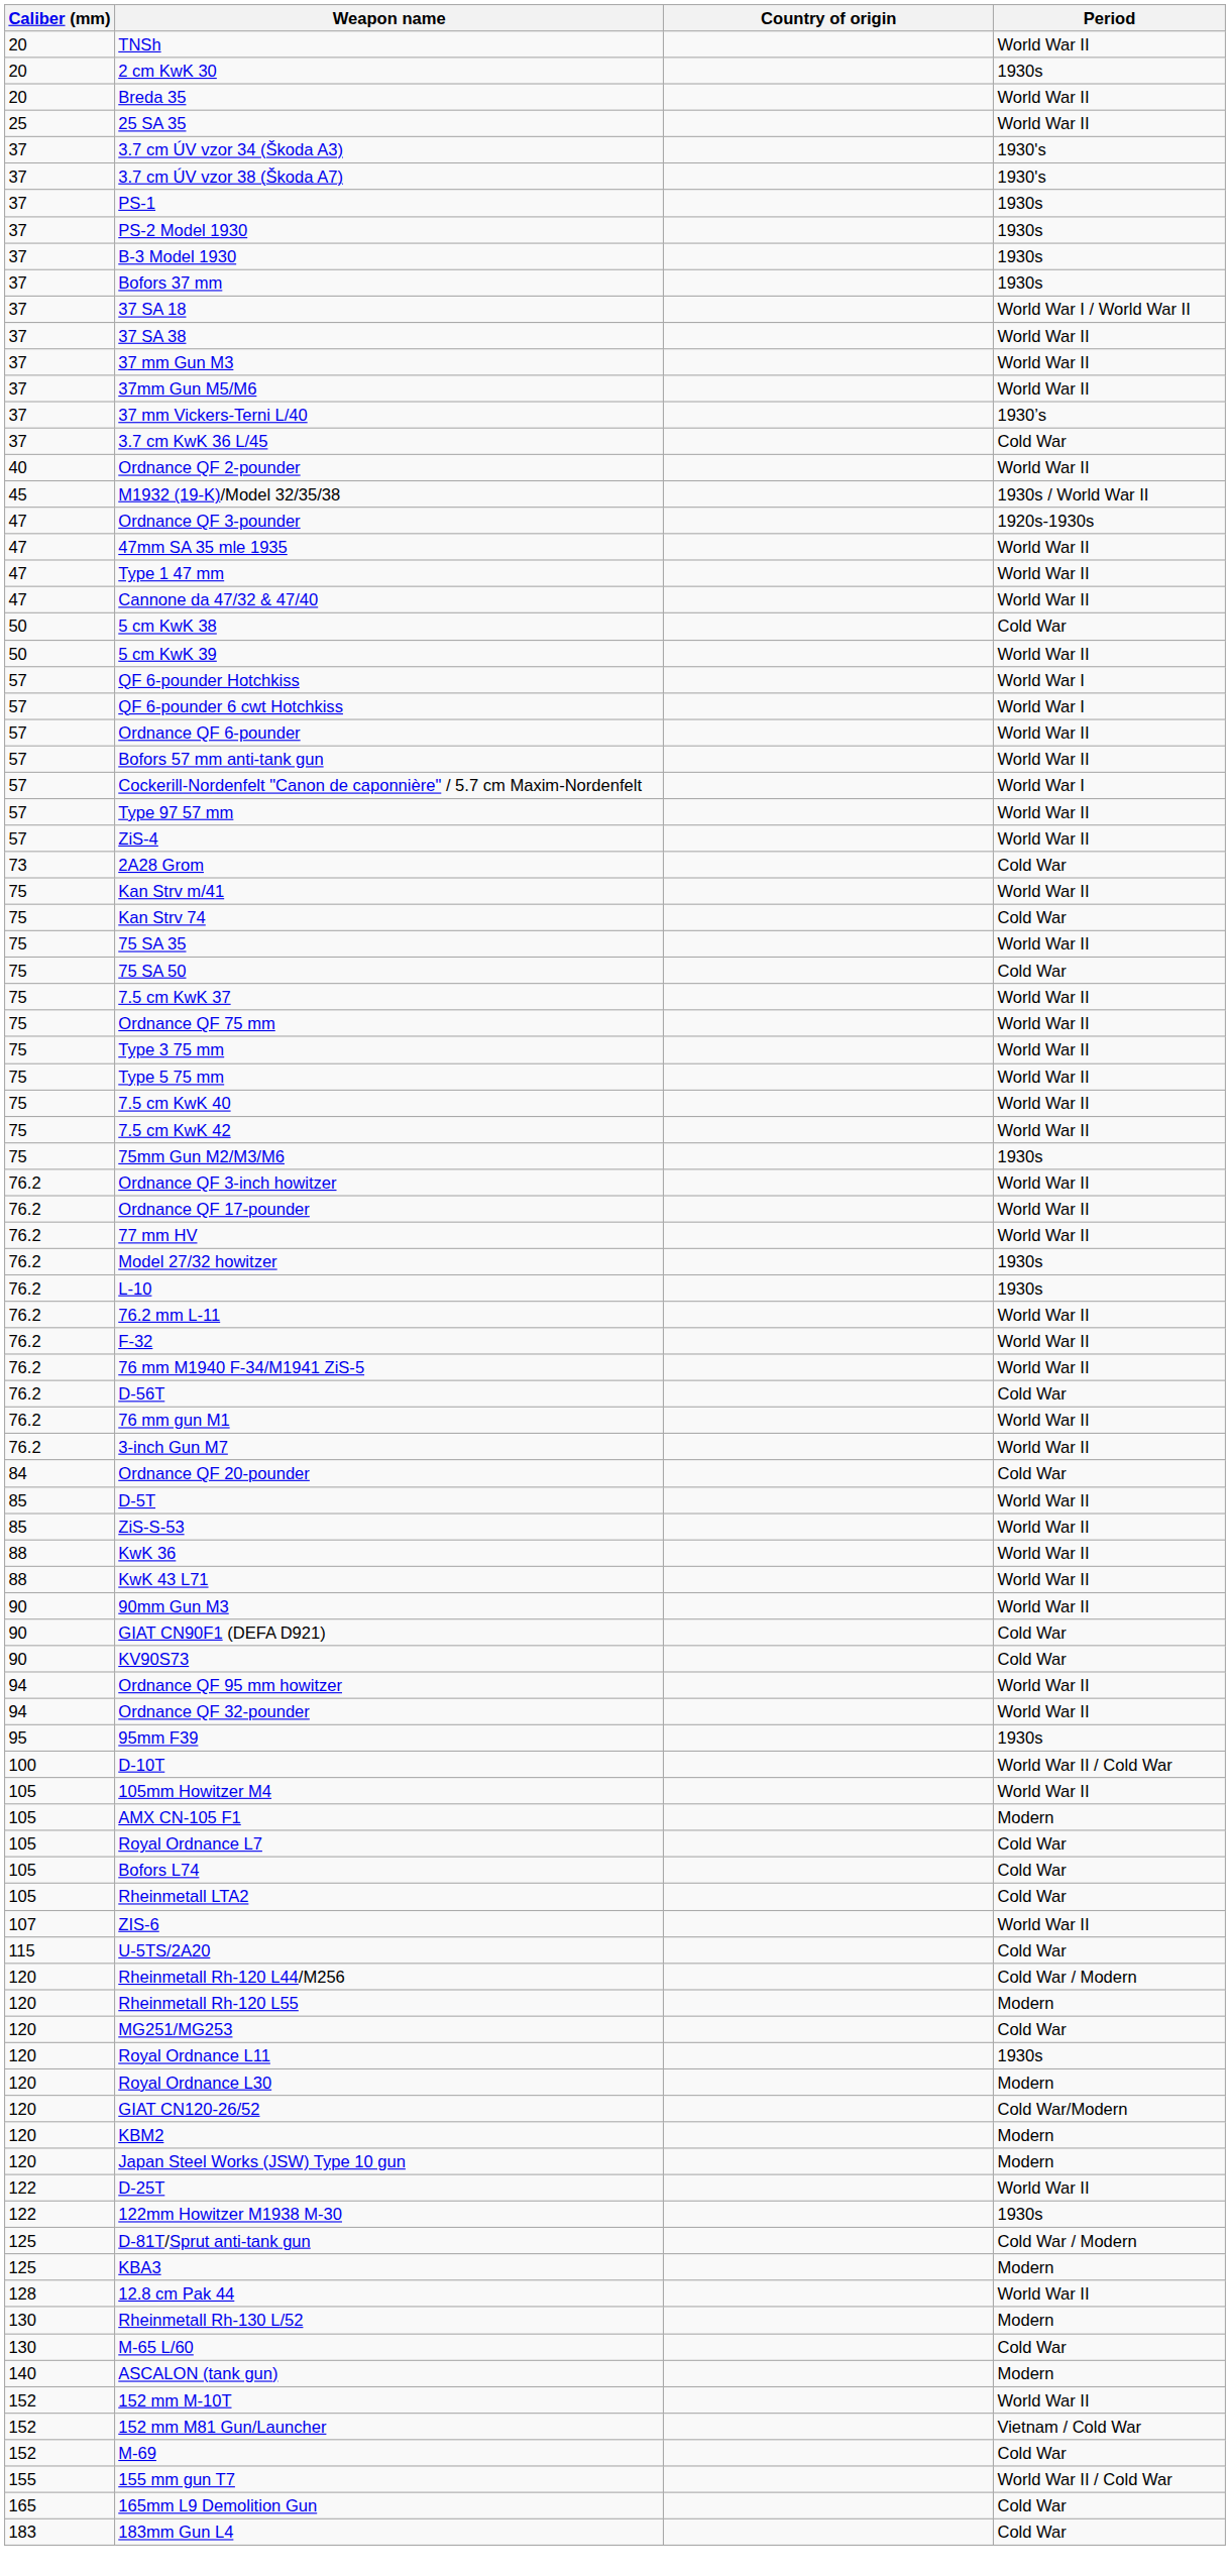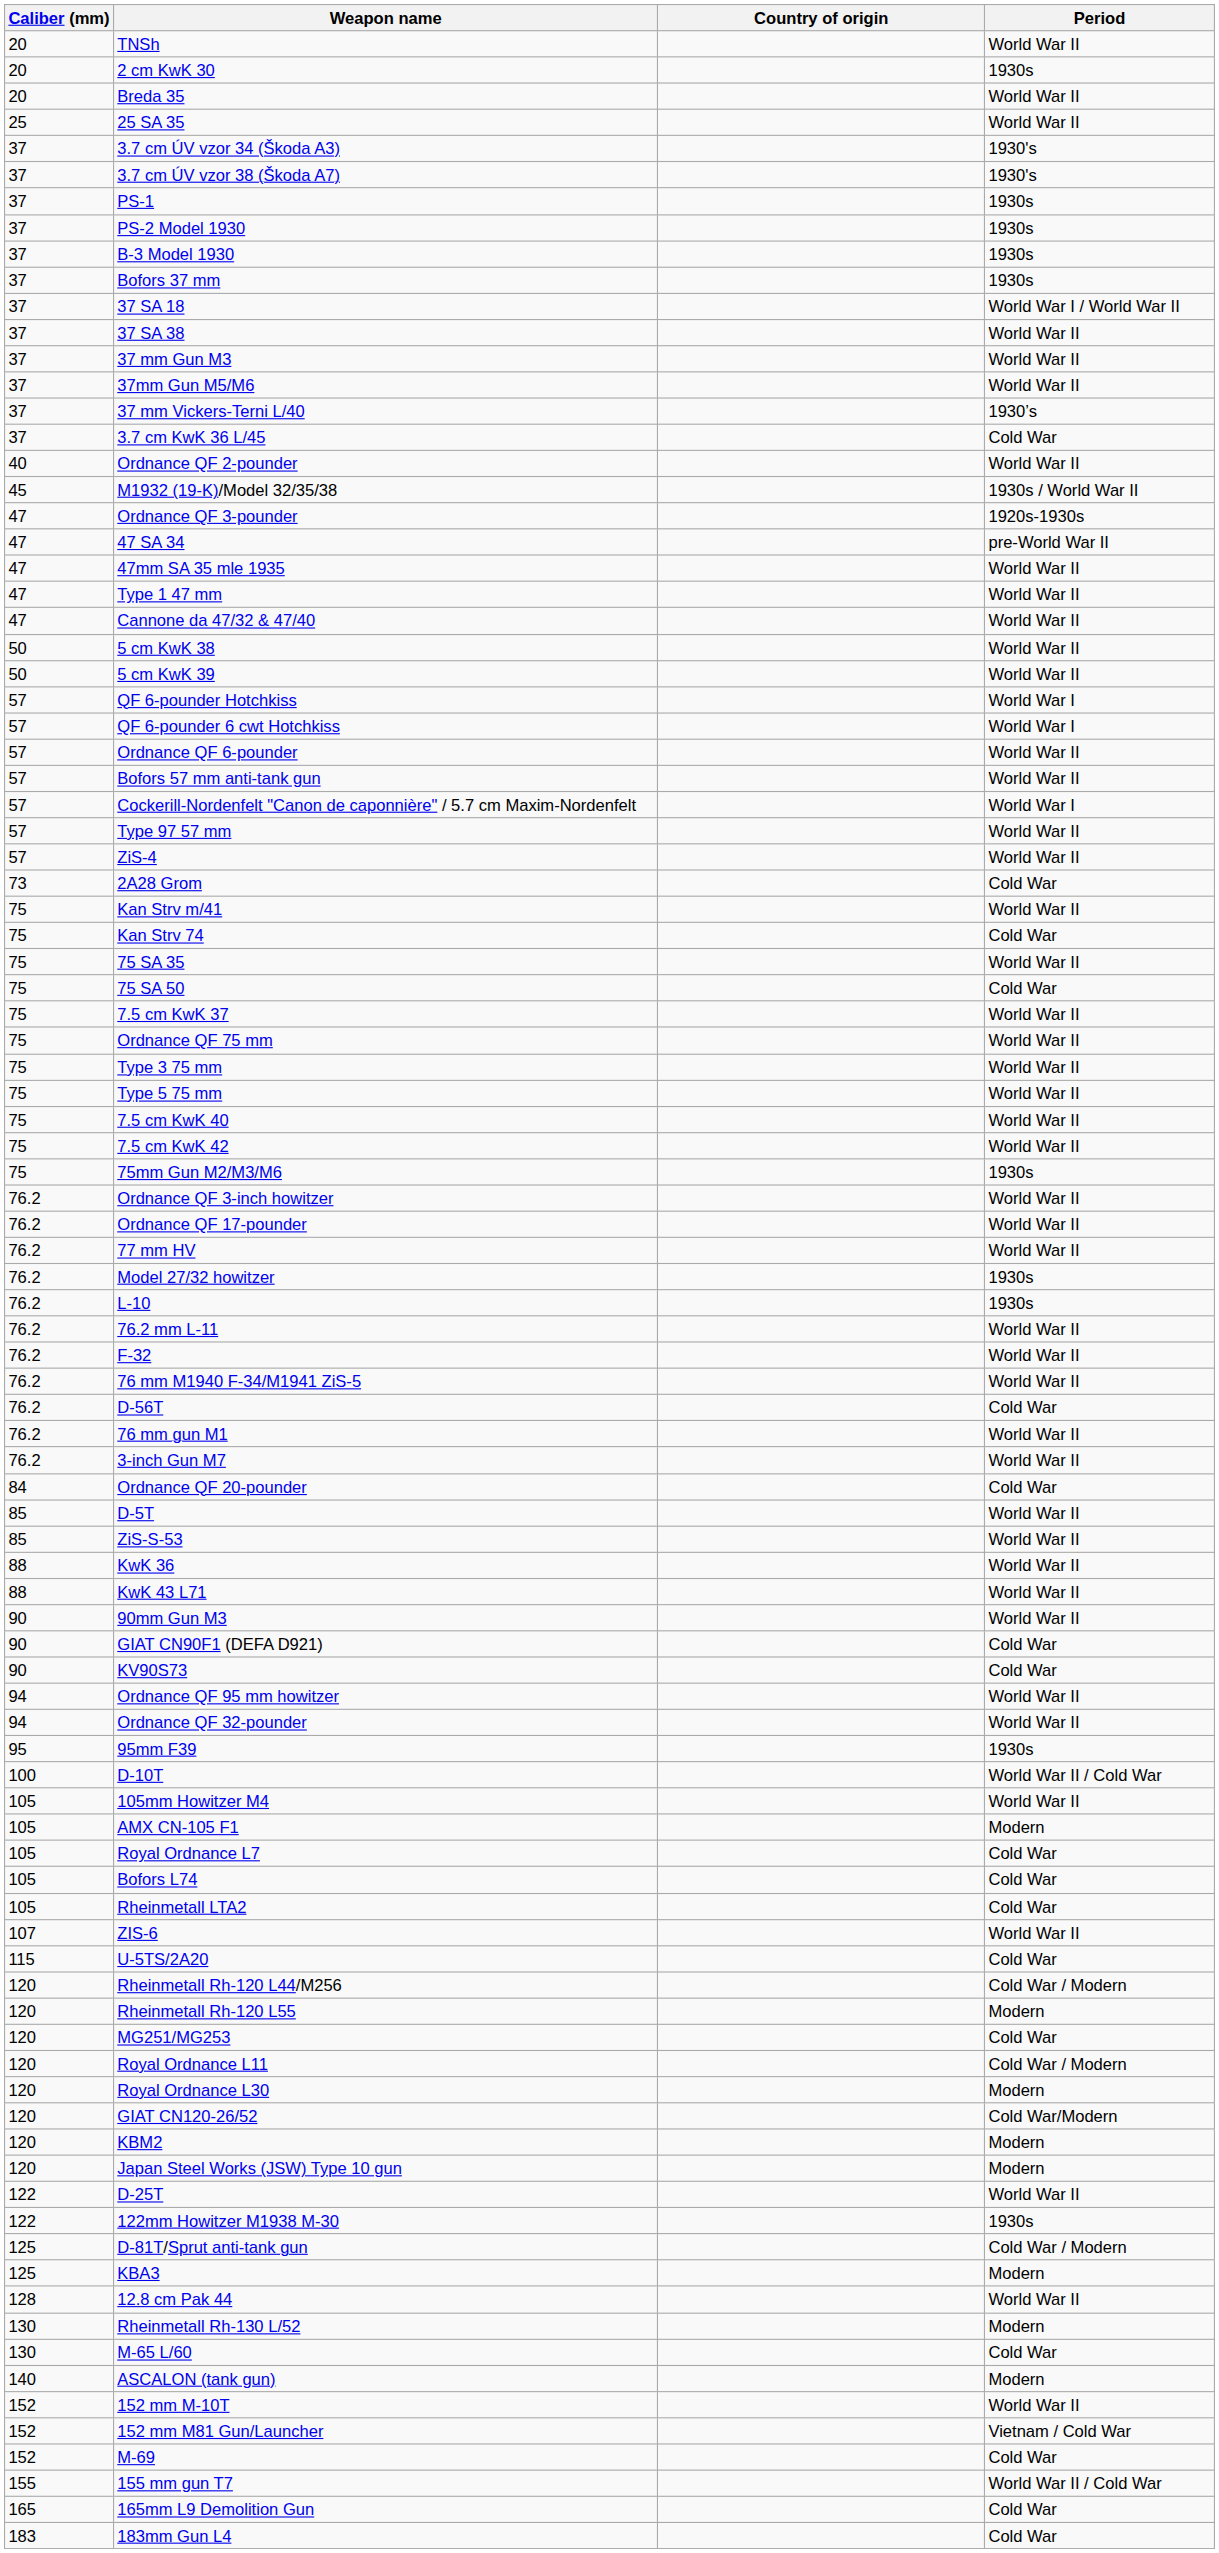+ row: 47 | 47 SA 34 | pre-World War II
5 cm KwK 38 | Period: Cold War -> World War II
Royal Ordnance L11 | Period: 1930s -> Cold War / Modern
